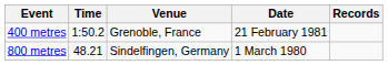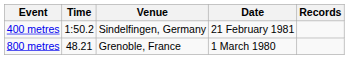400 metres | Venue: Grenoble, France -> Sindelfingen, Germany
800 metres | Venue: Sindelfingen, Germany -> Grenoble, France
